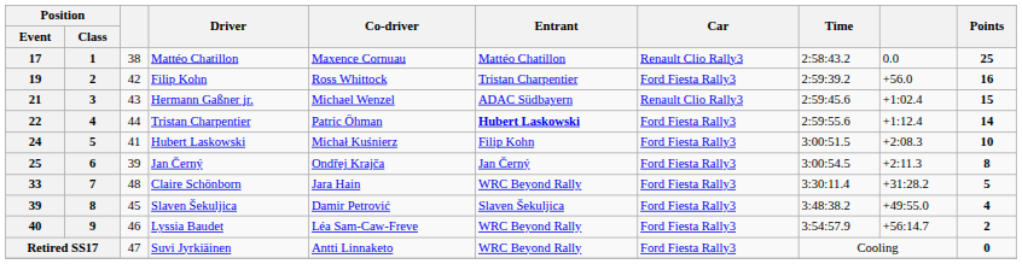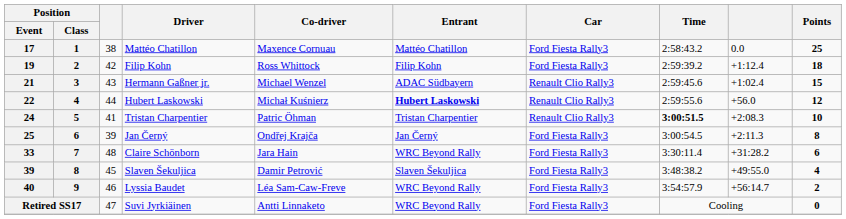17 | Car: Renault Clio Rally3 -> Ford Fiesta Rally3
19 | Entrant: Tristan Charpentier -> Filip Kohn
19 | column 9: +56.0 -> +1:12.4
19 | Points: 16 -> 18
22 | Driver: Tristan Charpentier -> Hubert Laskowski
22 | Co-driver: Patric Öhman -> Michał Kuśnierz
22 | Car: Ford Fiesta Rally3 -> Renault Clio Rally3
22 | column 9: +1:12.4 -> +56.0
22 | Points: 14 -> 12
24 | Driver: Hubert Laskowski -> Tristan Charpentier
24 | Co-driver: Michał Kuśnierz -> Patric Öhman
24 | Entrant: Filip Kohn -> Tristan Charpentier
24 | Car: Ford Fiesta Rally3 -> Renault Clio Rally3
24 | Time: normal -> bold
33 | Points: 5 -> 6
